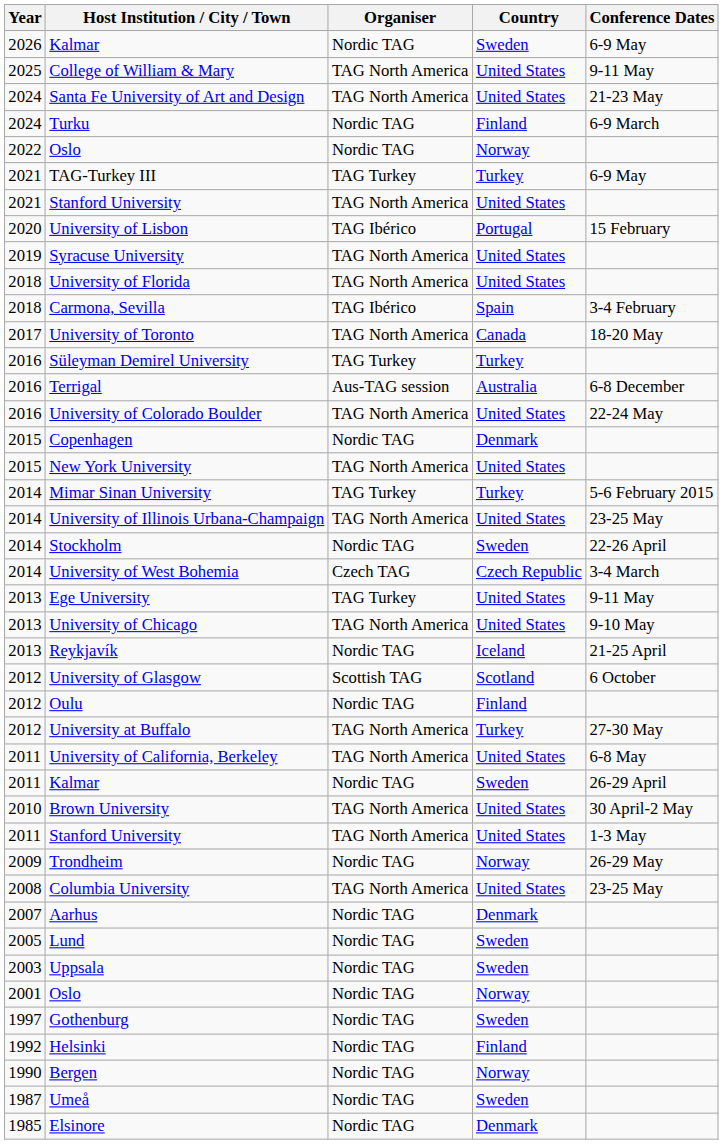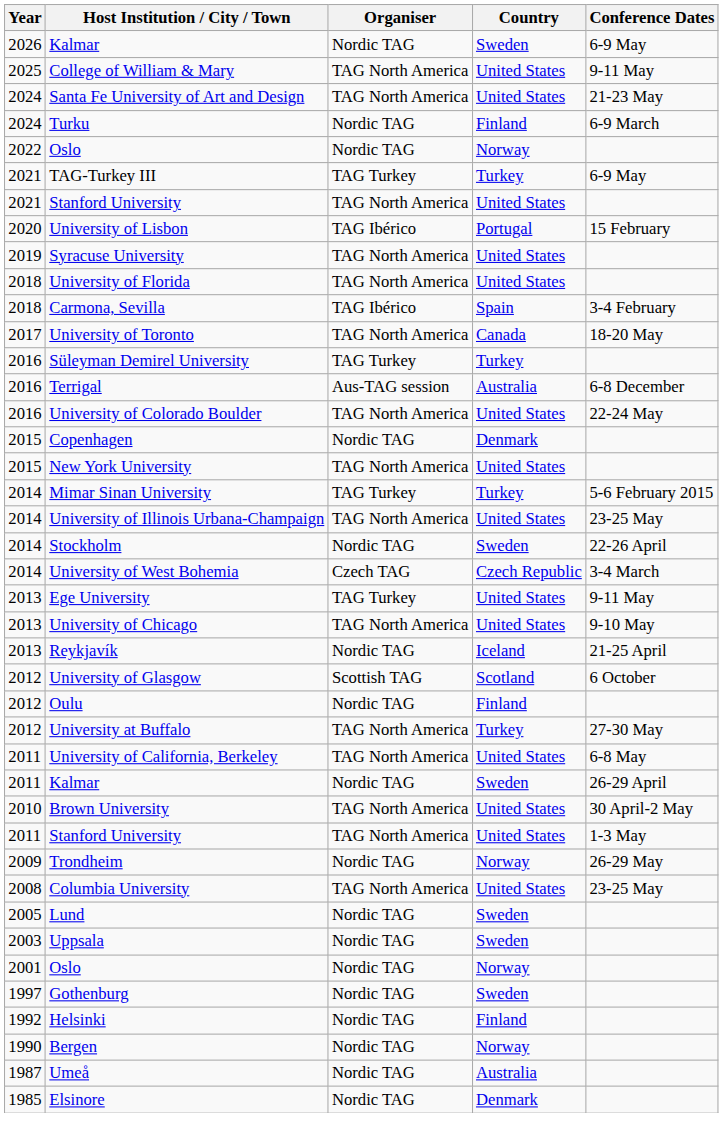- row: 2007 | Aarhus | Nordic TAG | Denmark
Umeå | Country: Sweden -> Australia
